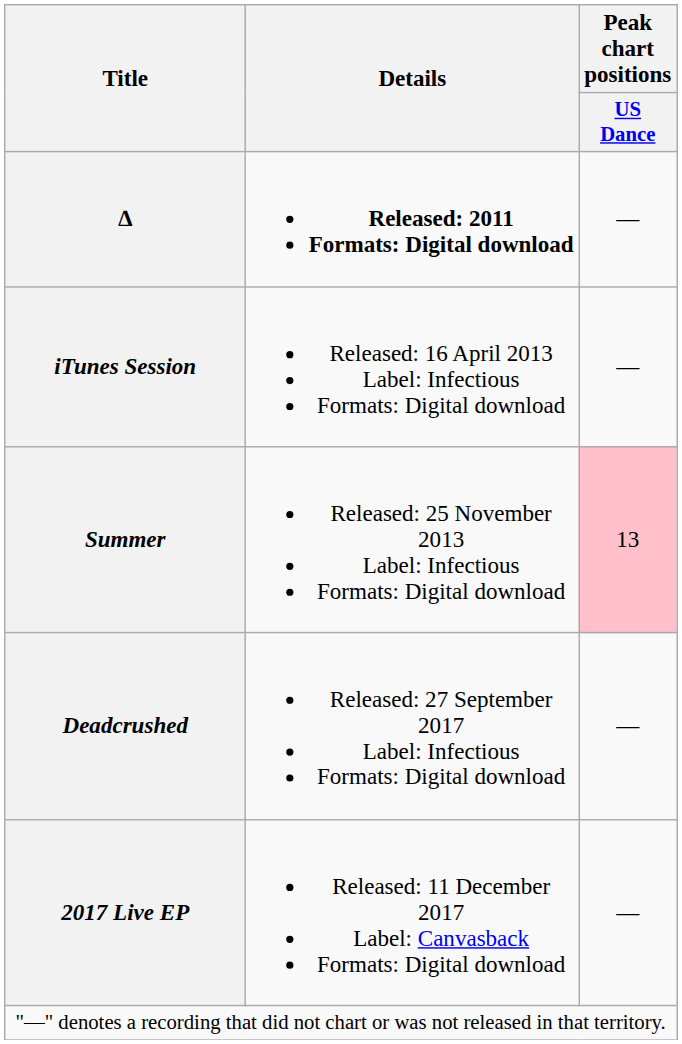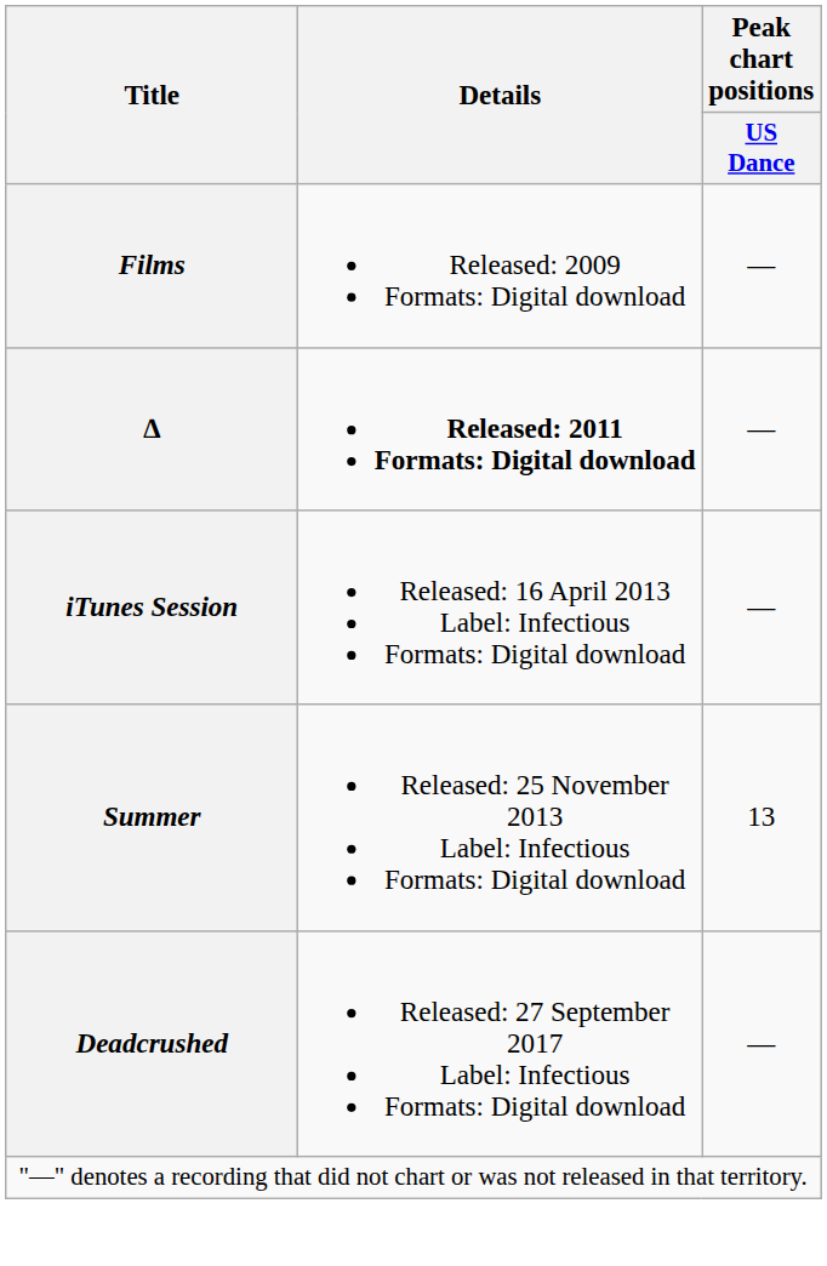+ row: Films | Released: 2009 Formats: Digital download | —
Summer | Peak chart positions / US Dance: pink background -> no background
- row: 2017 Live EP | Released: 11 December 2017 Label: Canvasback Formats: Digital download | —
